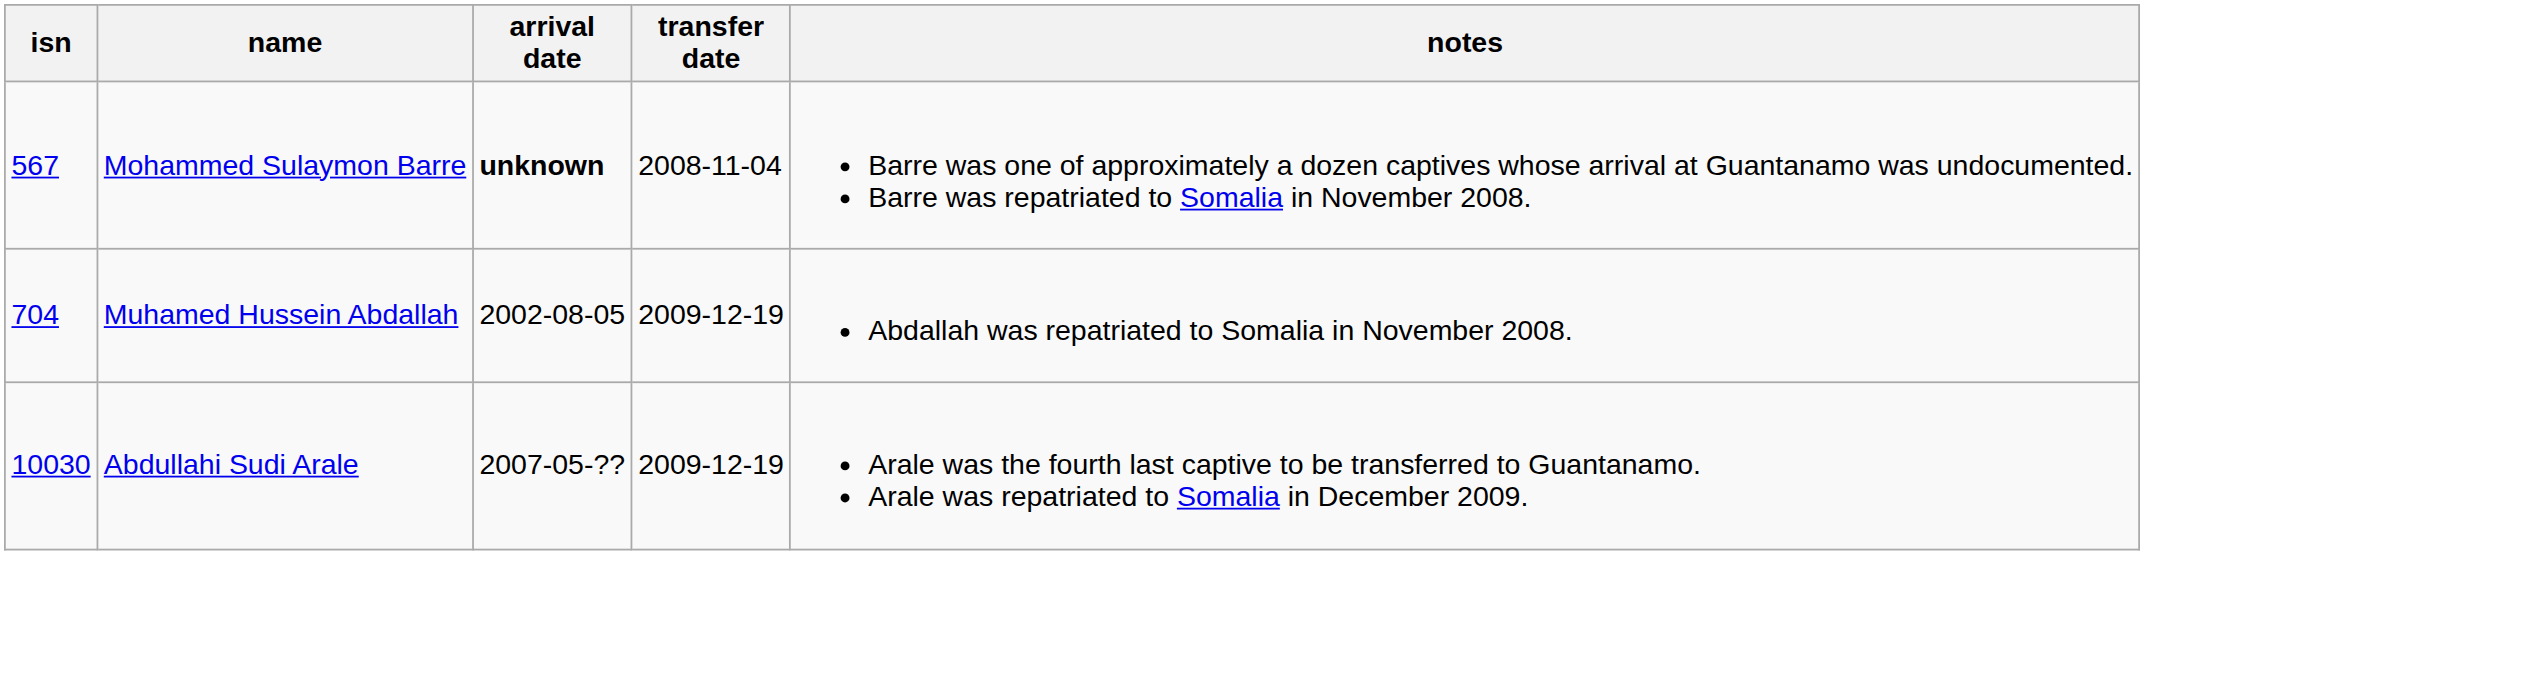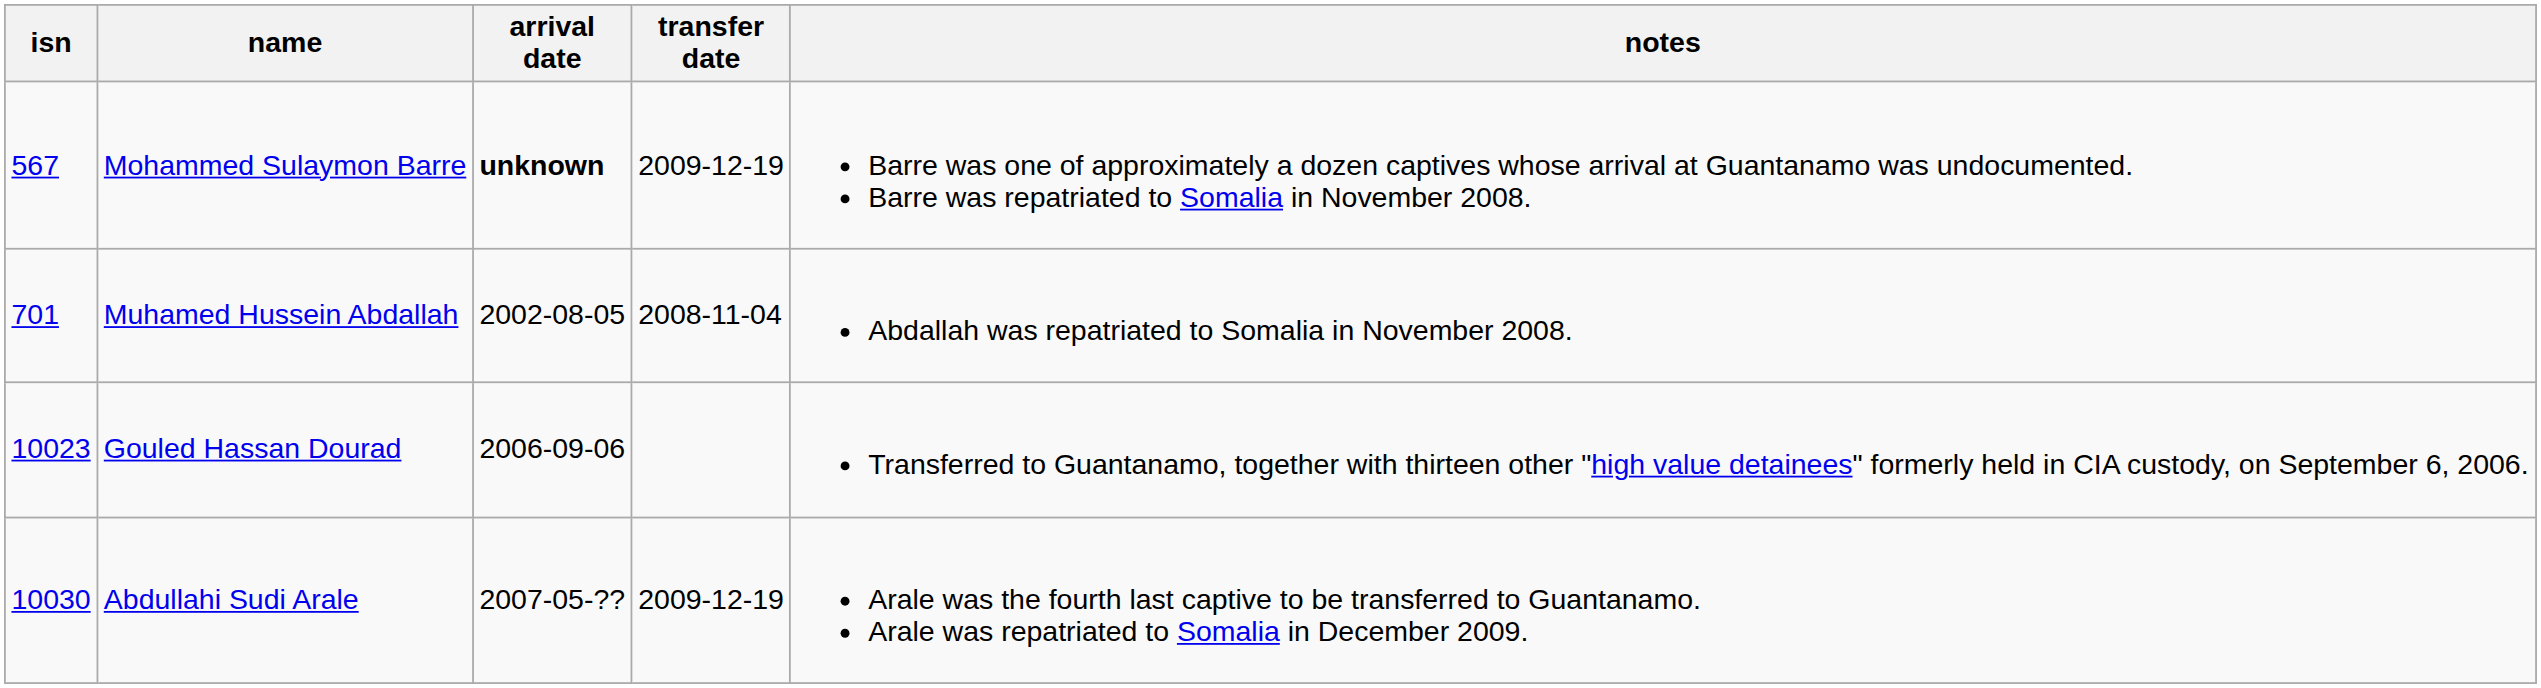Mohammed Sulaymon Barre | transfer date: 2008-11-04 -> 2009-12-19
Muhamed Hussein Abdallah | isn: 704 -> 701
Muhamed Hussein Abdallah | transfer date: 2009-12-19 -> 2008-11-04
+ row: 10023 | Gouled Hassan Dourad | 2006-09-06 | Transferred to Guantanamo, together with thirteen other "high value detainees" formerly held in CIA custody, on September 6, 2006.
